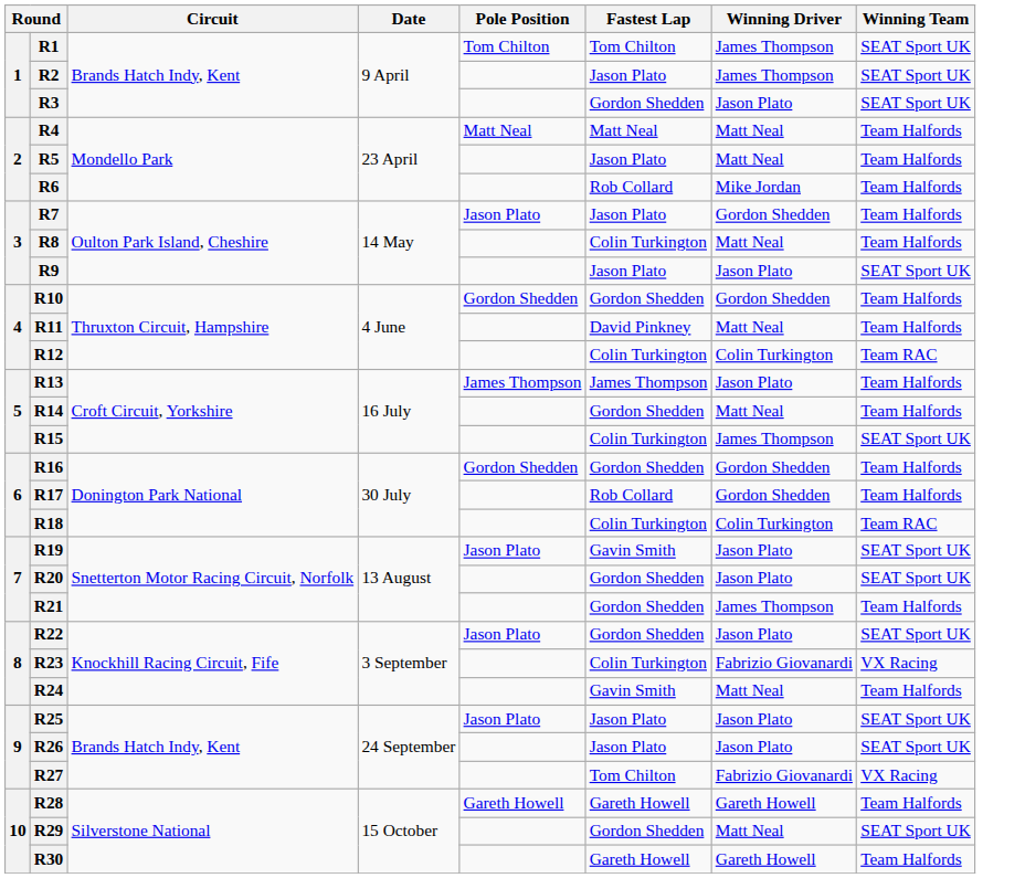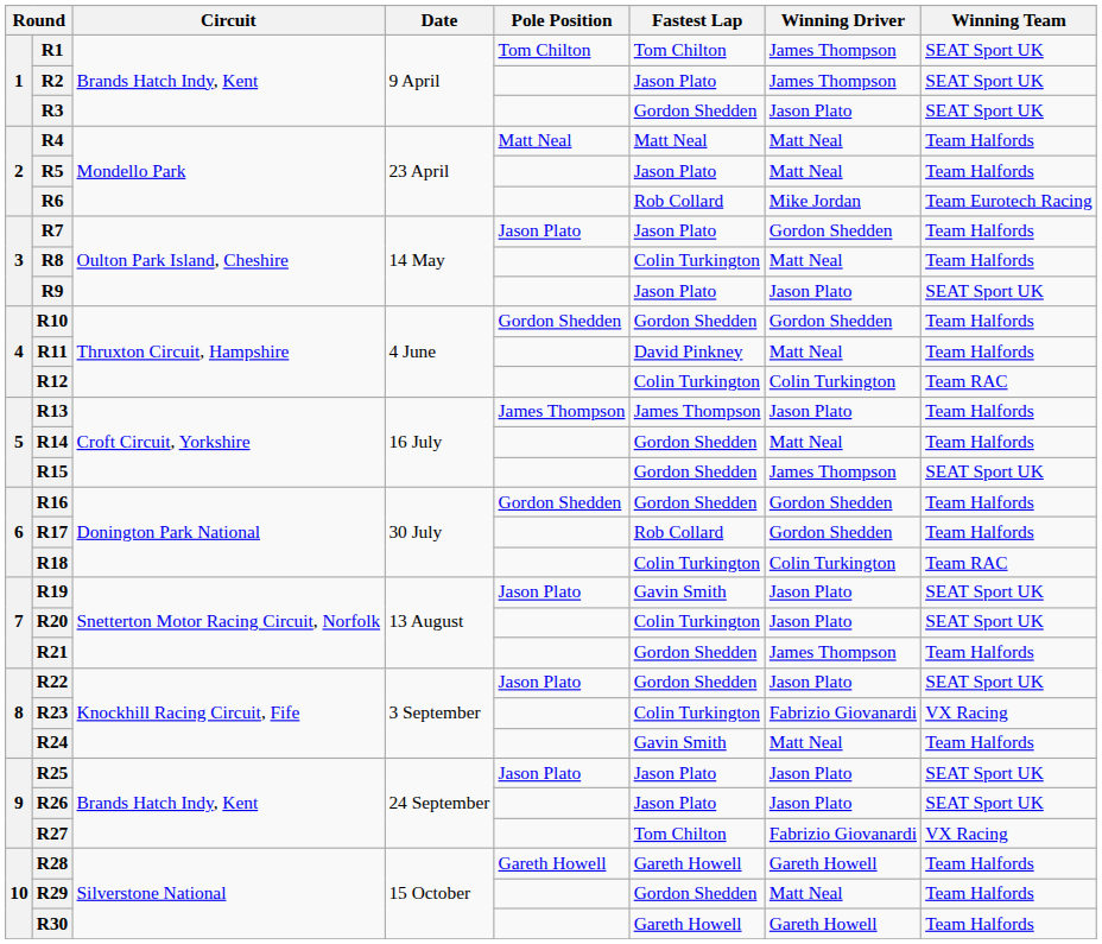R6 | Winning Team: Team Halfords -> Team Eurotech Racing
R15 | Fastest Lap: Colin Turkington -> Gordon Shedden
R20 | Fastest Lap: Gordon Shedden -> Colin Turkington
R29 | Winning Team: SEAT Sport UK -> Team Halfords
